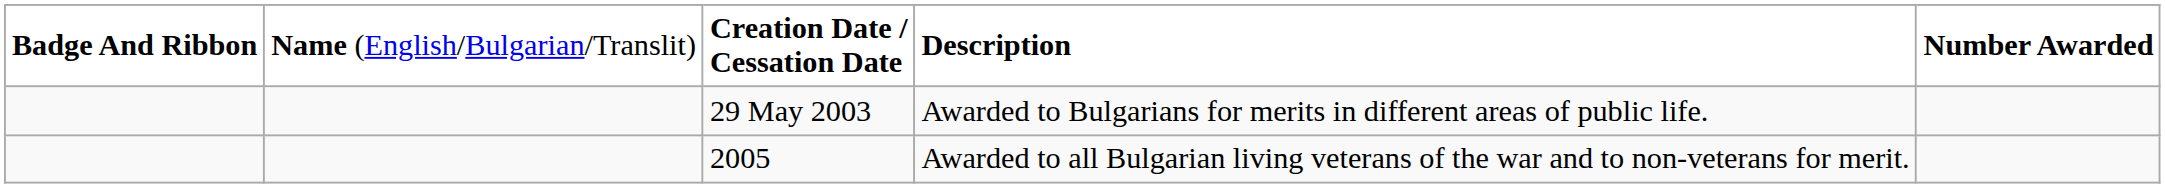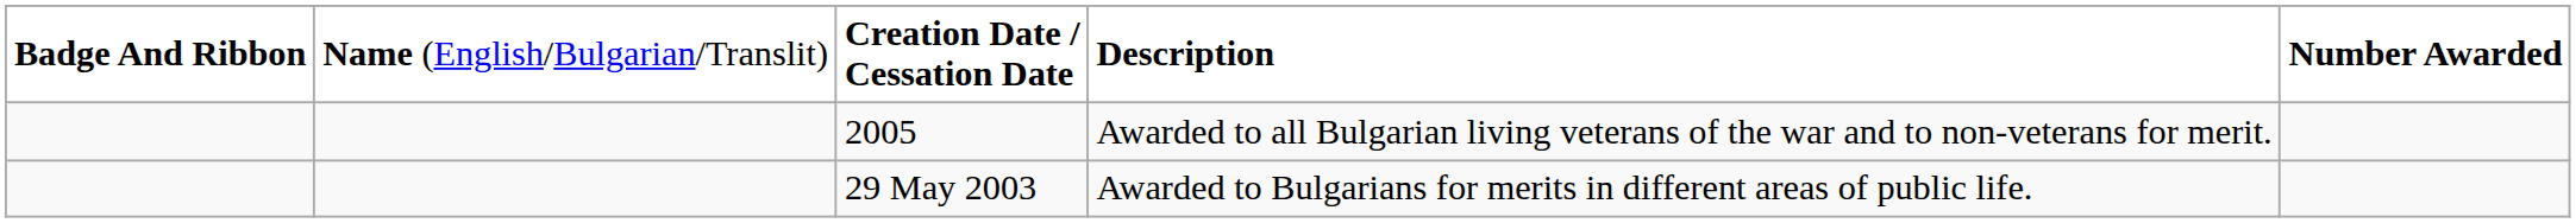rows swapped: 29 May 2003 <-> 2005
